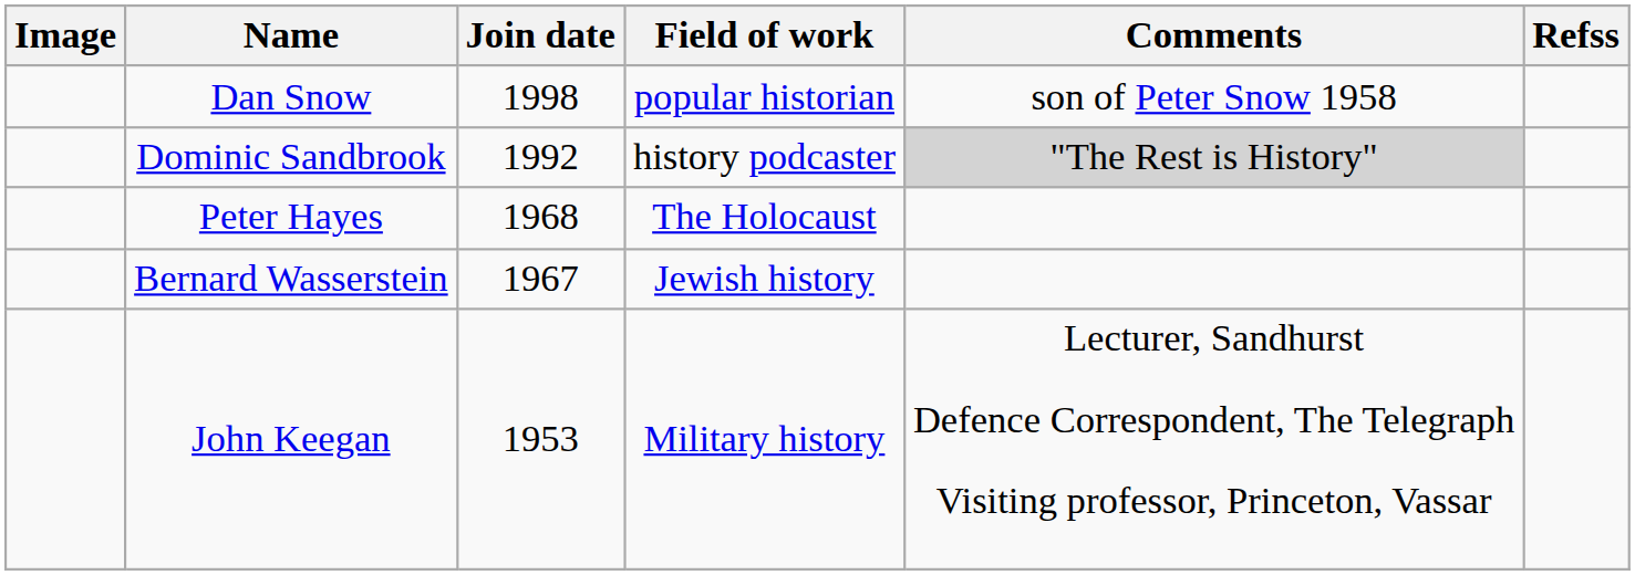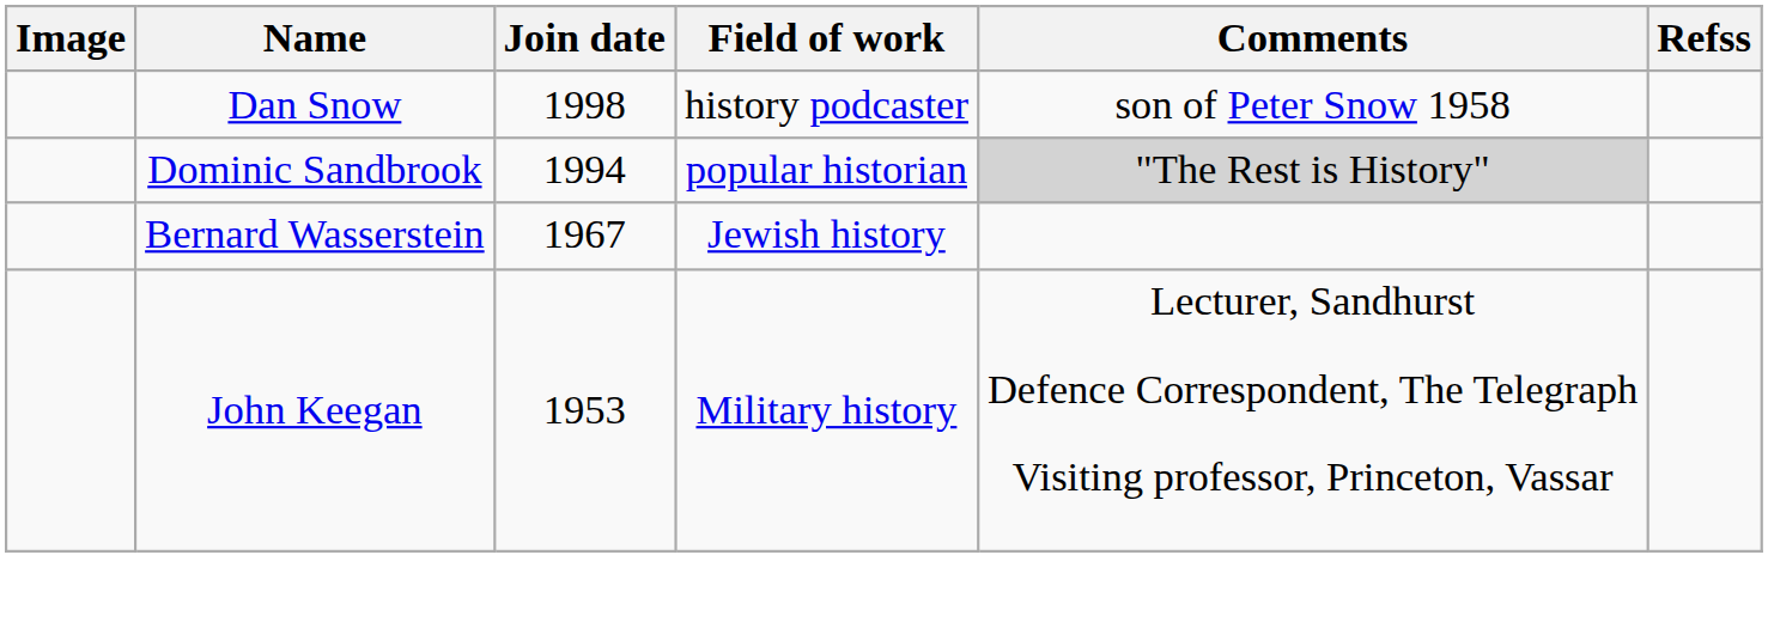Dan Snow | Field of work: popular historian -> history podcaster
Dominic Sandbrook | Join date: 1992 -> 1994
Dominic Sandbrook | Field of work: history podcaster -> popular historian
- row: Peter Hayes | 1968 | The Holocaust
